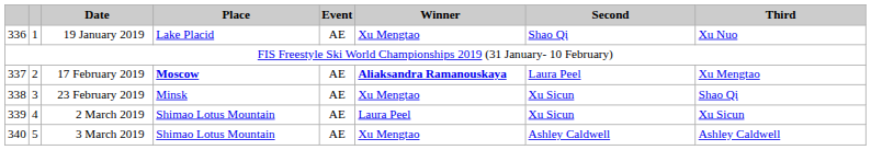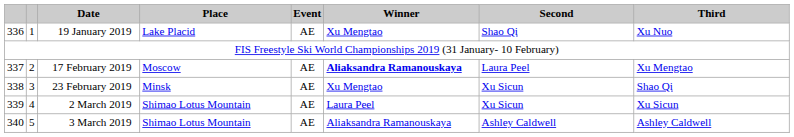17 February 2019 | Place: bold -> normal
3 March 2019 | Winner: Xu Mengtao -> Aliaksandra Ramanouskaya
